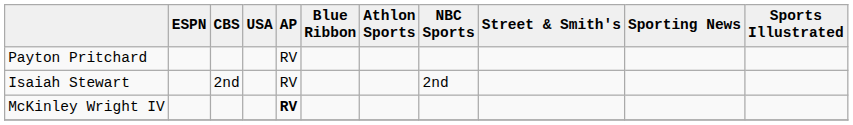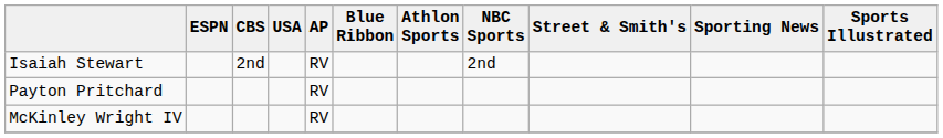rows swapped: Payton Pritchard <-> Isaiah Stewart
McKinley Wright IV | AP: bold -> normal
